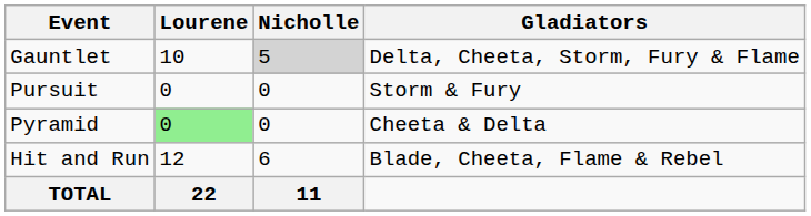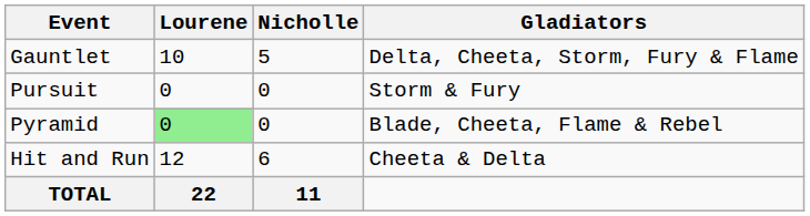Gauntlet | Nicholle: lightgrey background -> no background
Pyramid | Gladiators: Cheeta & Delta -> Blade, Cheeta, Flame & Rebel
Hit and Run | Gladiators: Blade, Cheeta, Flame & Rebel -> Cheeta & Delta
